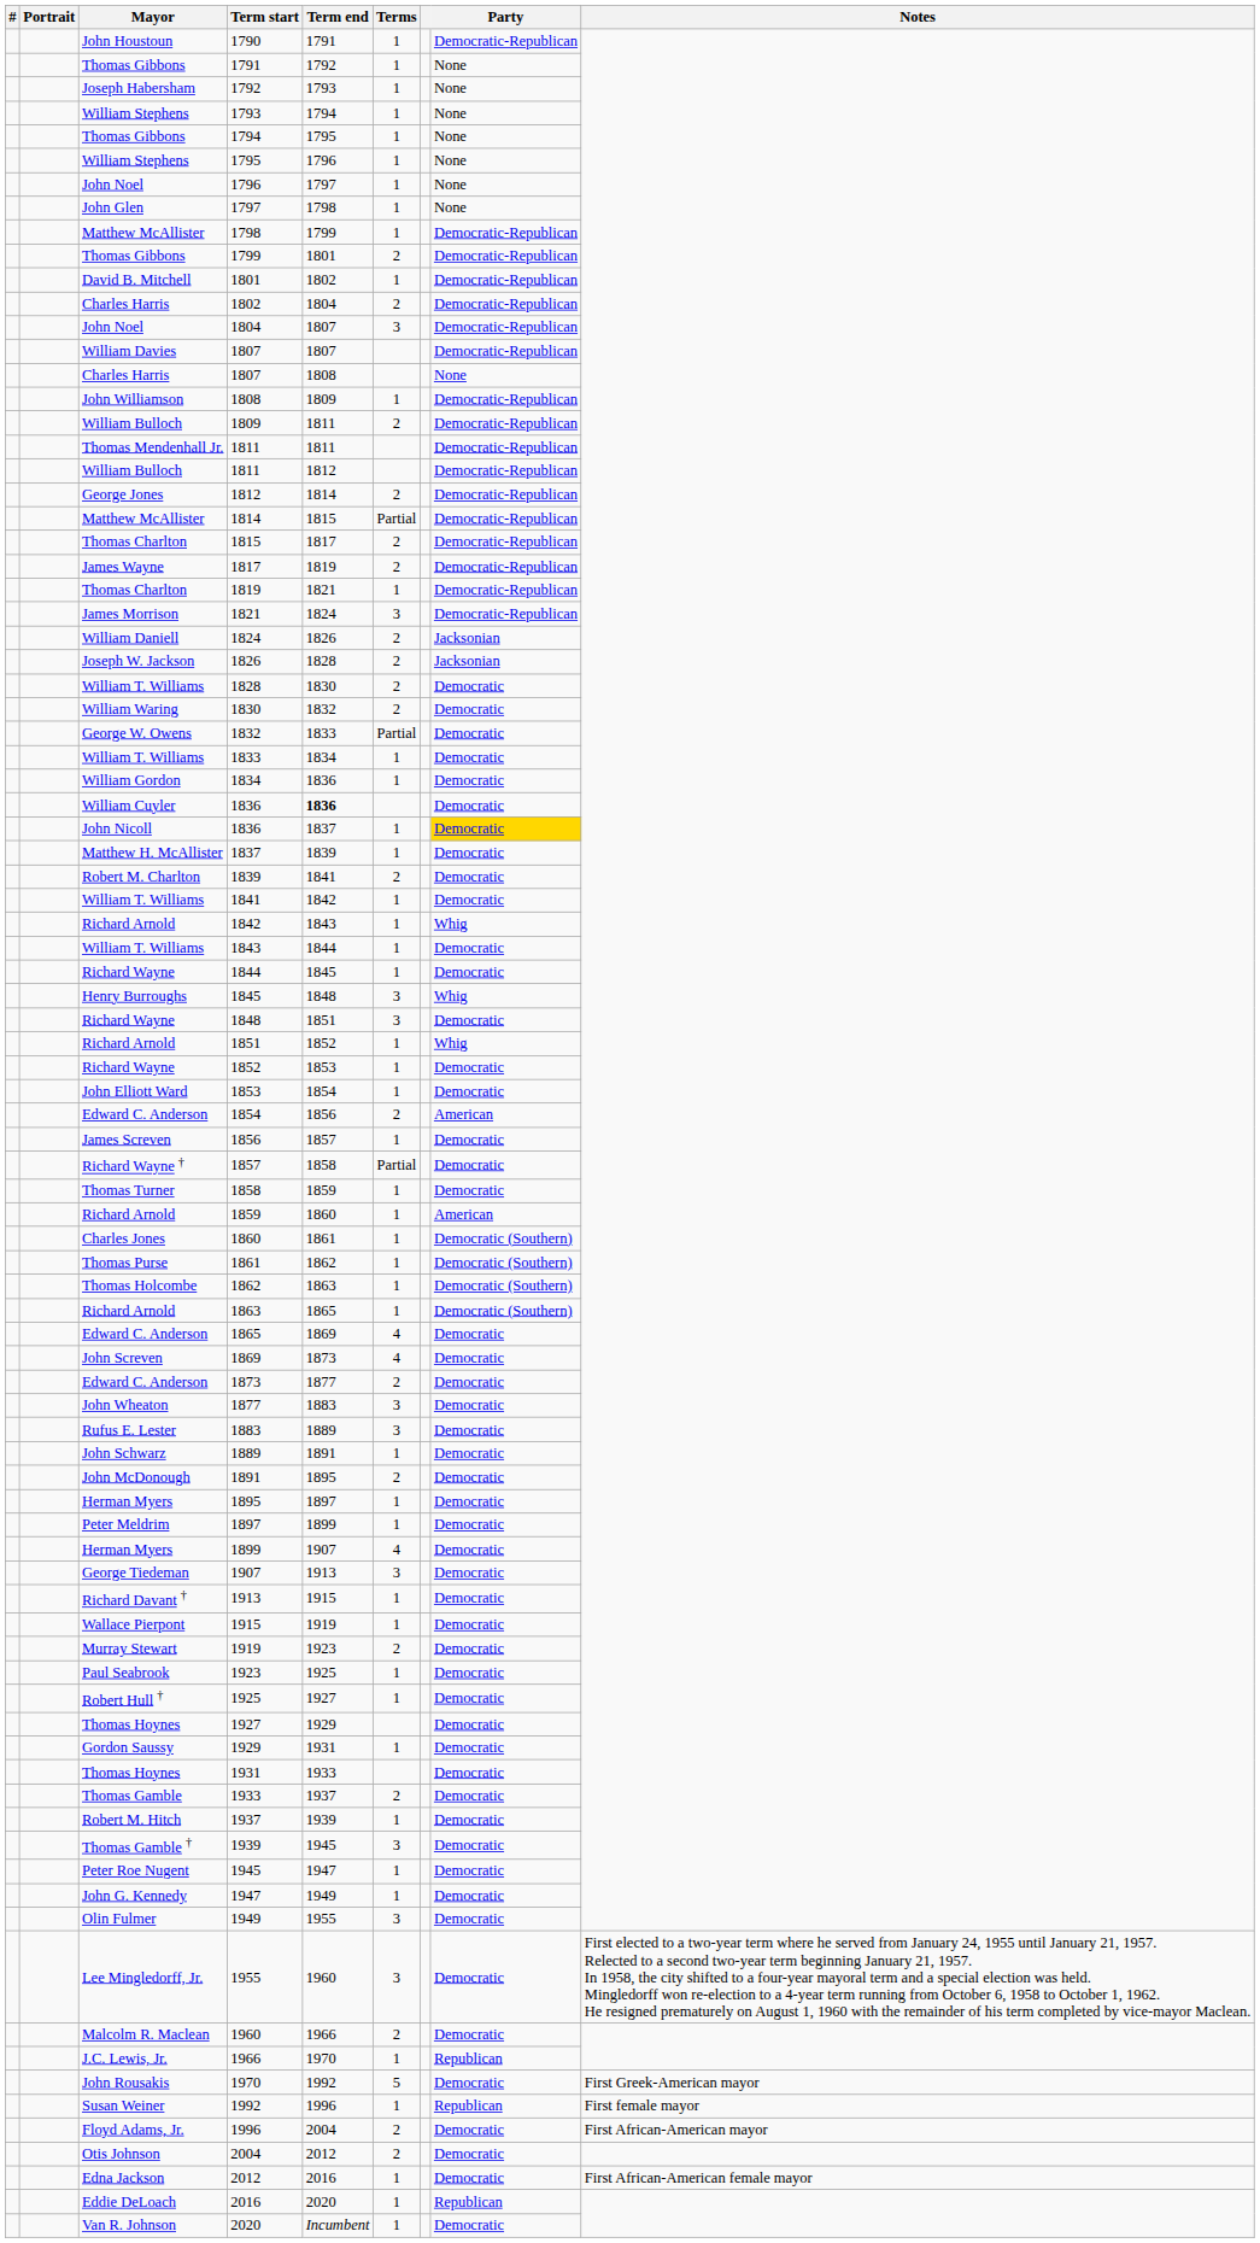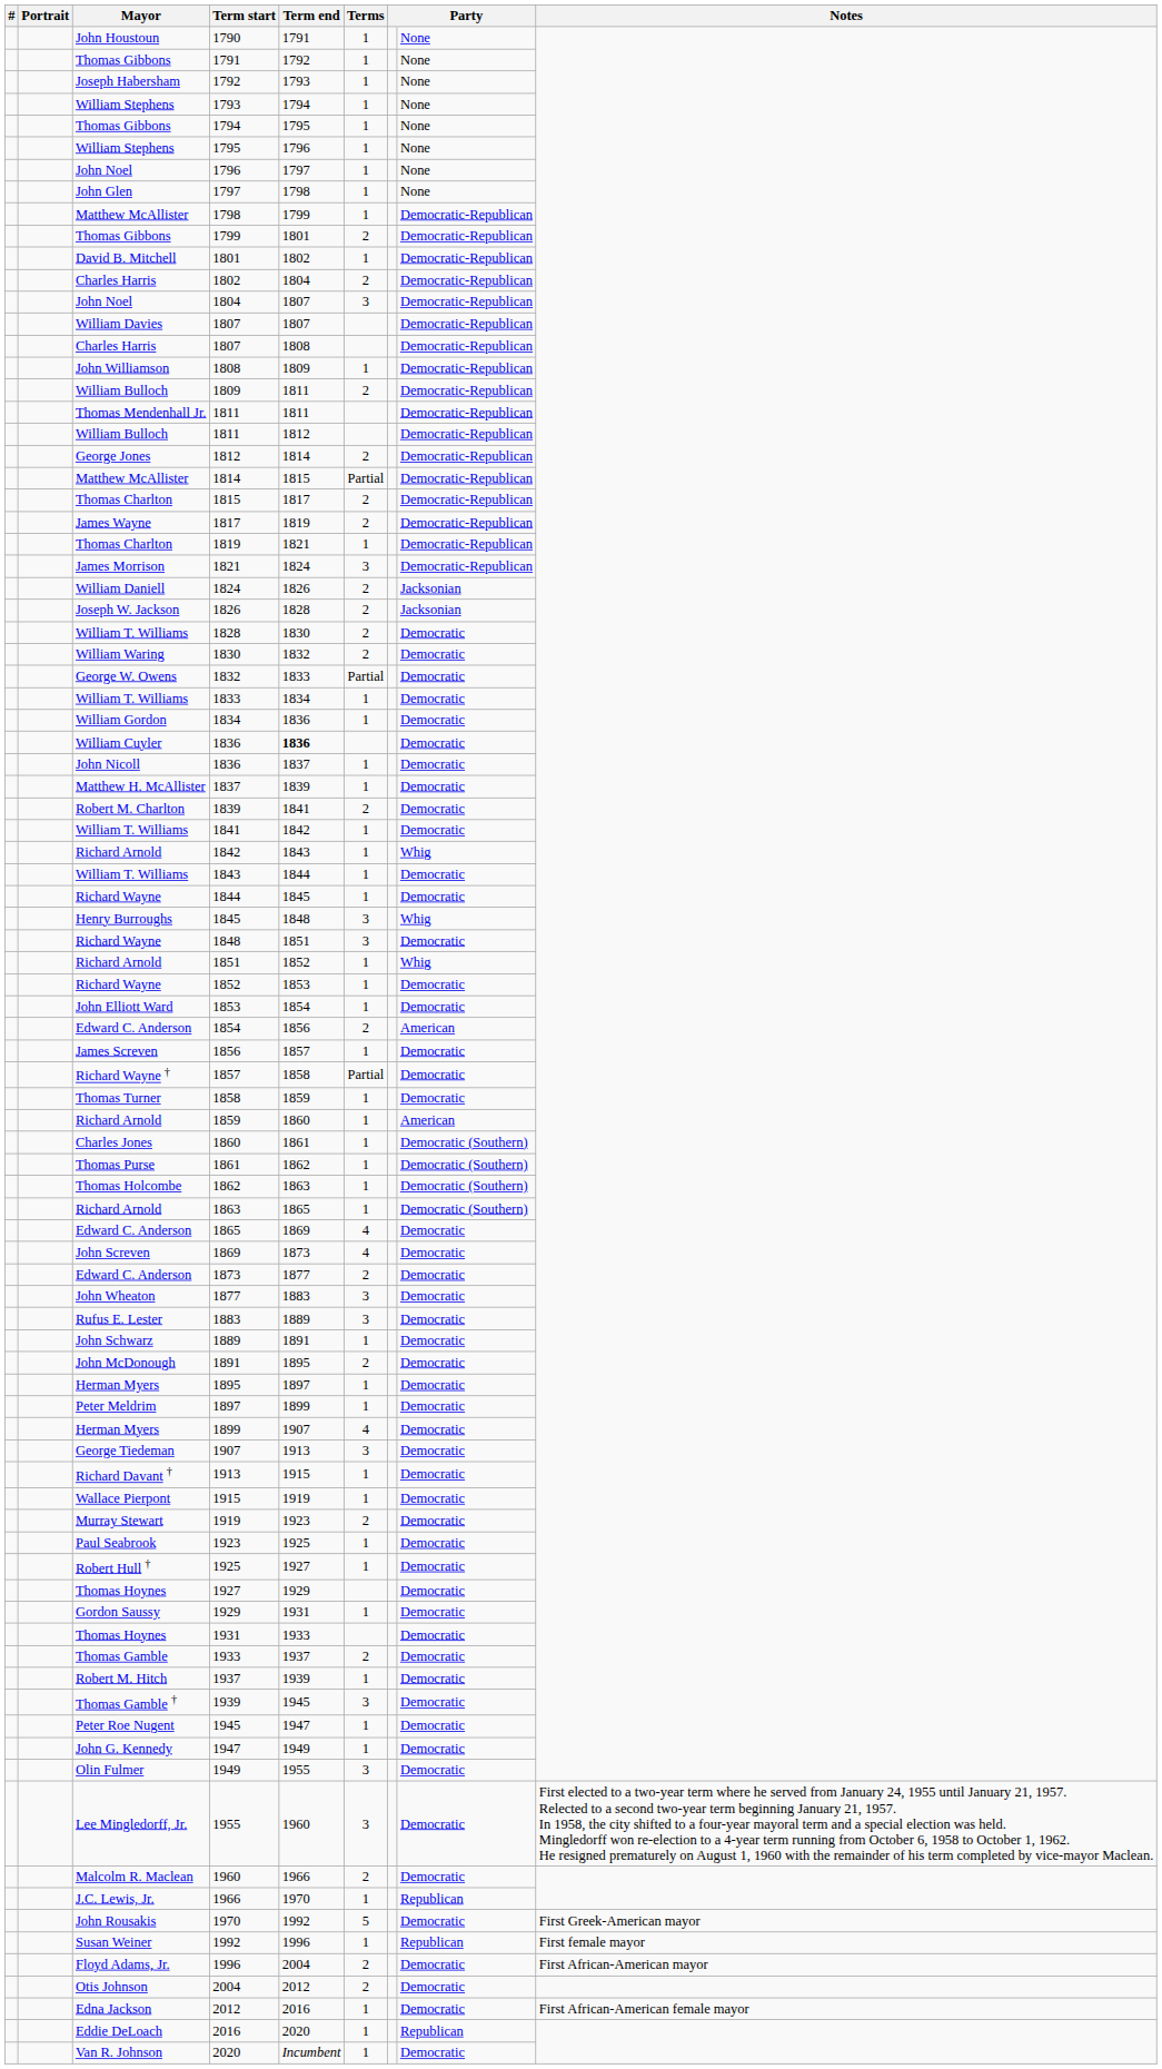1790 | Party: Democratic-Republican -> None
Charles Harris / 1807 | Party: None -> Democratic-Republican
John Nicoll / 1836 | Party: gold background -> no background
